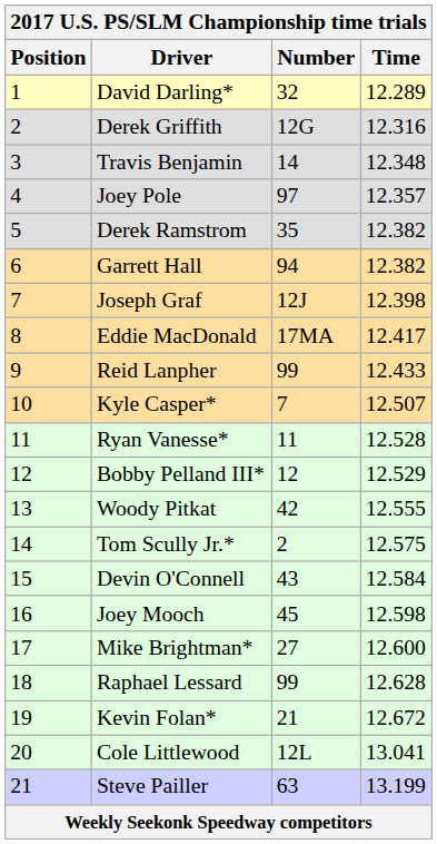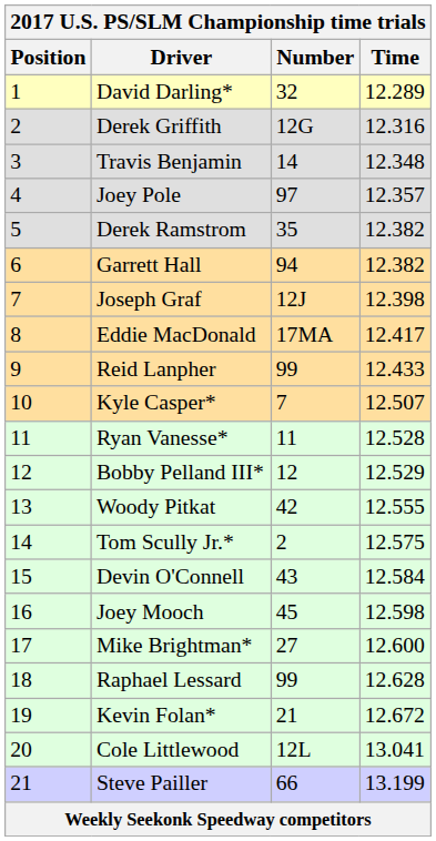Steve Pailler | Number: 63 -> 66
